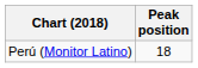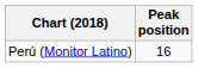Perú (Monitor Latino) | Peak position: 18 -> 16
